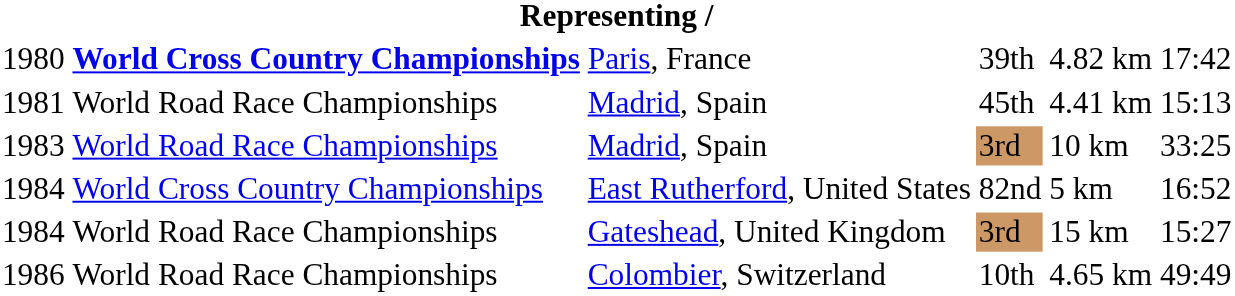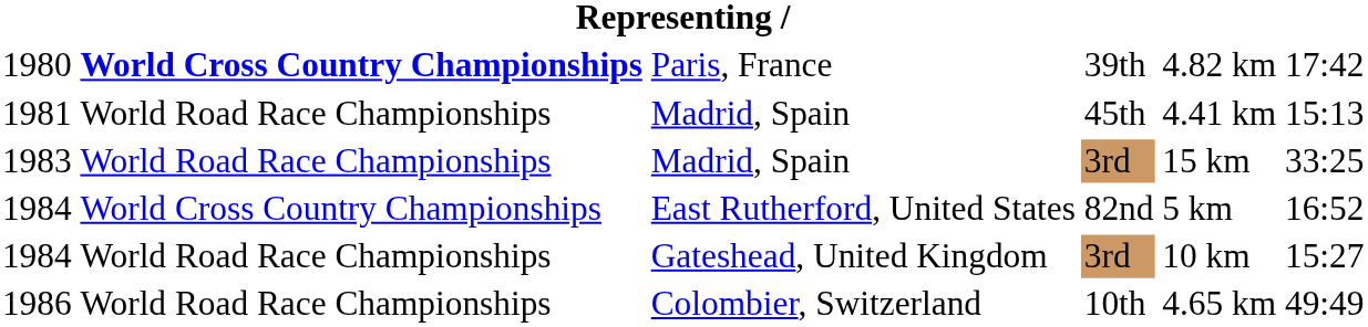1983 | column 5: 10 km -> 15 km
1984 / Gateshead, United Kingdom | column 5: 15 km -> 10 km
